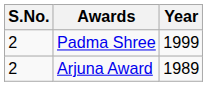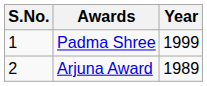Padma Shree | S.No.: 2 -> 1
